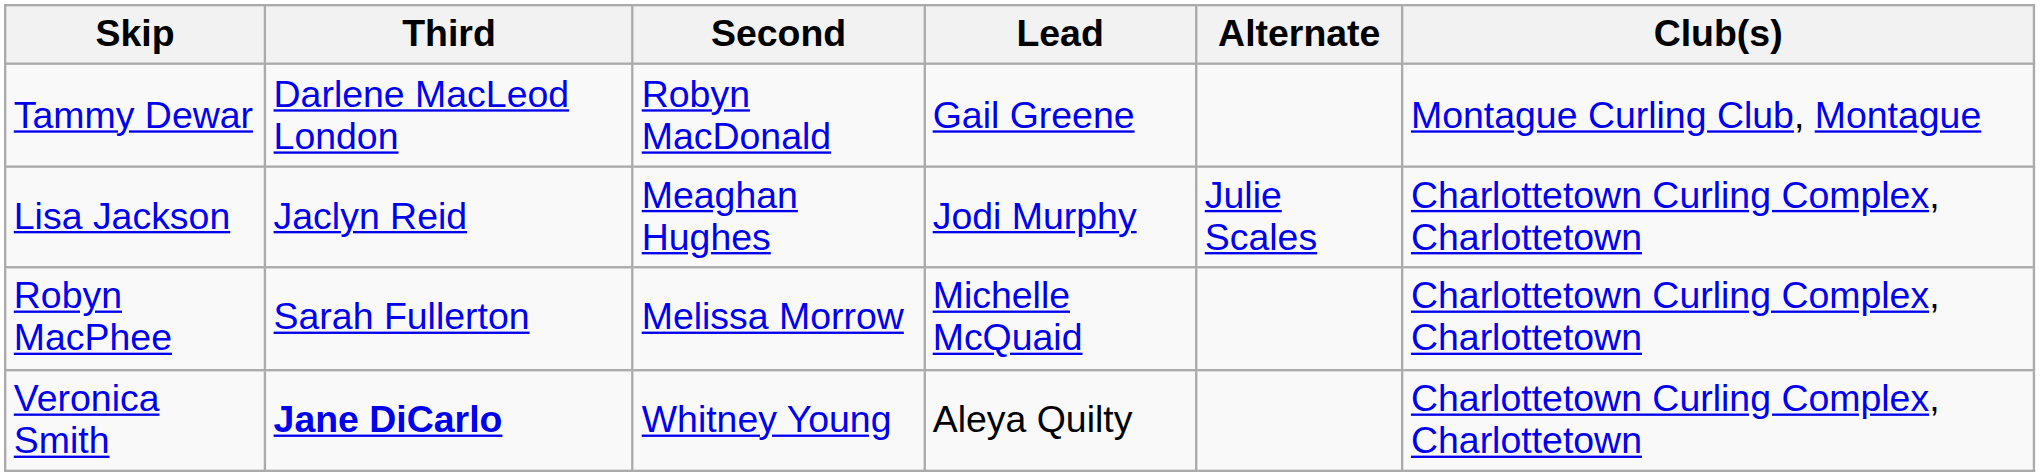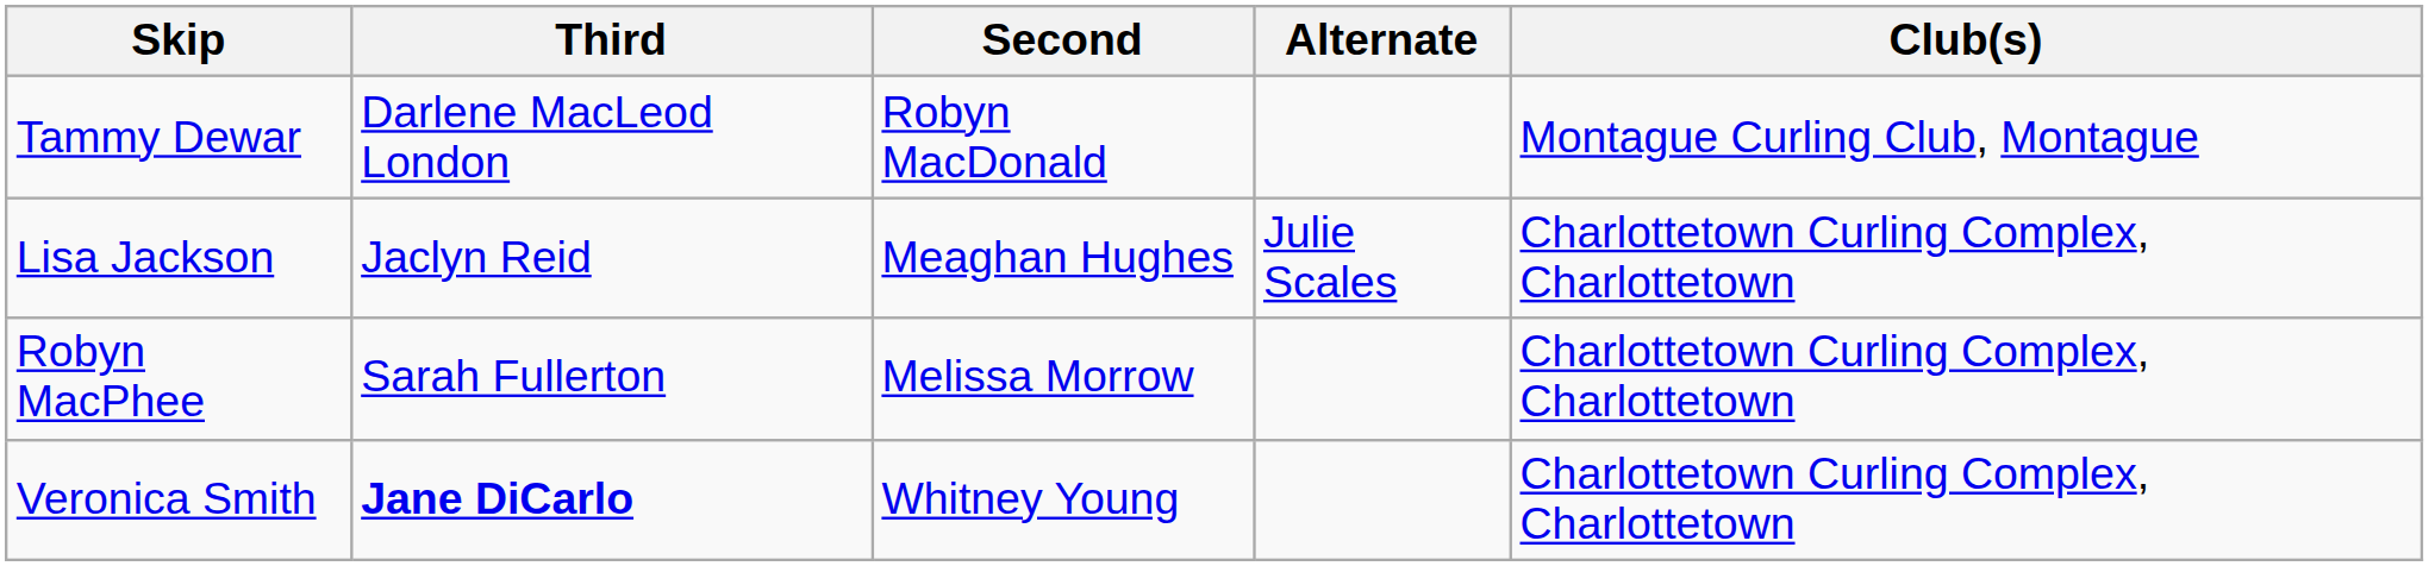- column: Lead | Gail Greene | Jodi Murphy | Michelle McQuaid | Aleya Quilty
